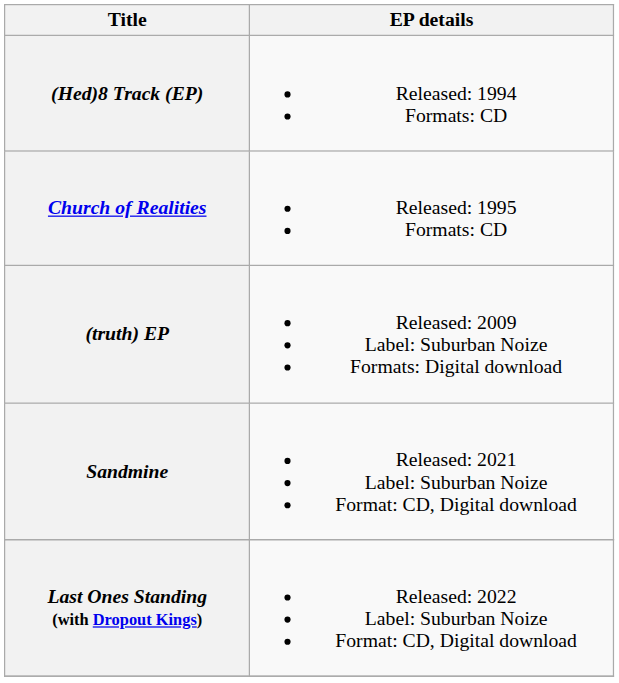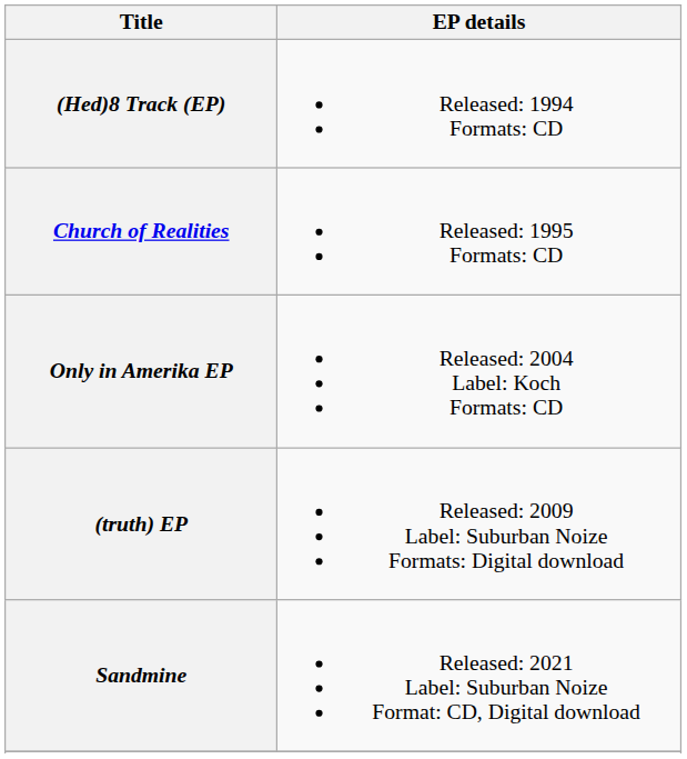+ row: Only in Amerika EP | Released: 2004 Label: Koch Formats: CD
- row: Last Ones Standing (with Dropout Kings) | Released: 2022 Label: Suburban Noize Format: CD, Digital download
